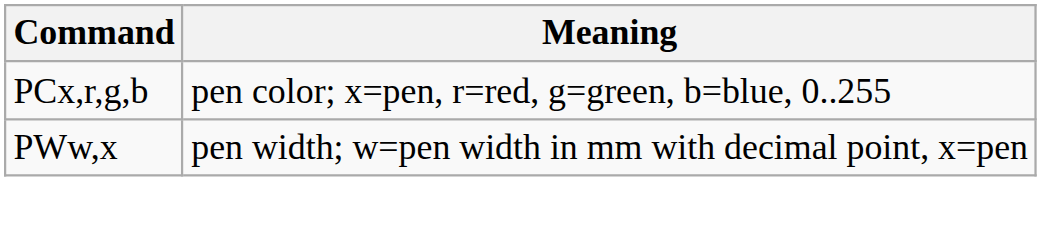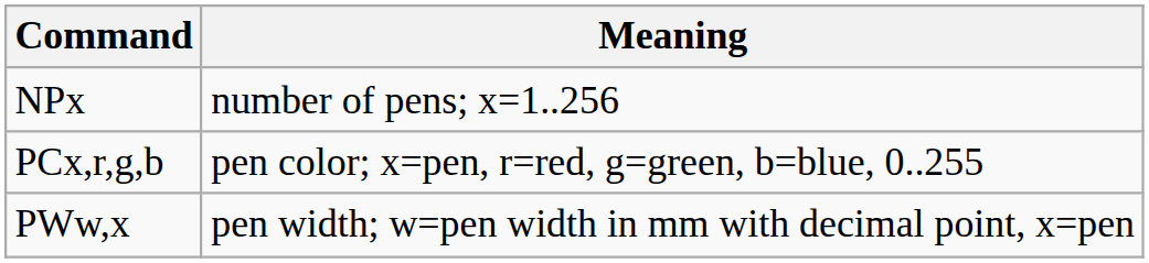+ row: NPx | number of pens; x=1..256
